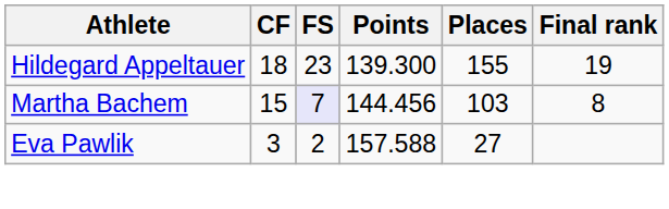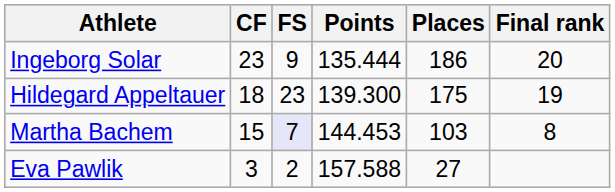+ row: Ingeborg Solar | 23 | 9 | 135.444 | 186 | 20
Hildegard Appeltauer | Places: 155 -> 175
Martha Bachem | Points: 144.456 -> 144.453
